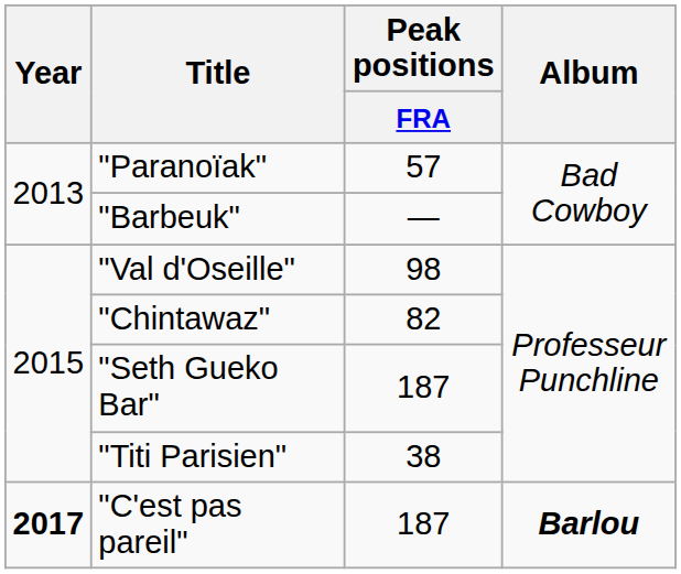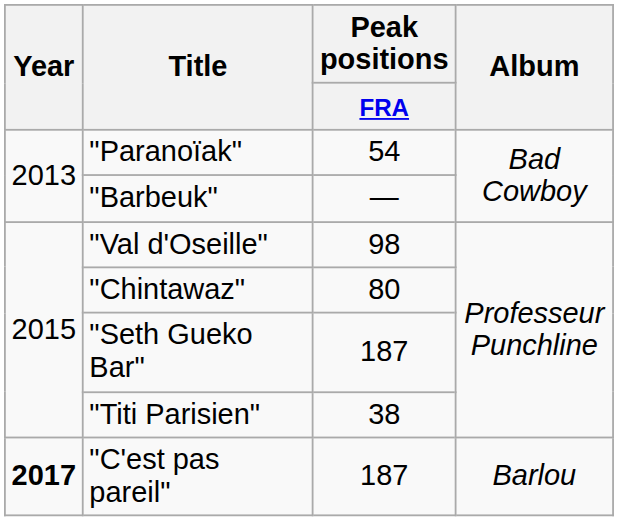"Paranoïak" | Peak positions / FRA: 57 -> 54
"Chintawaz" | Peak positions / FRA: 82 -> 80
"C'est pas pareil" | Album: bold -> normal
